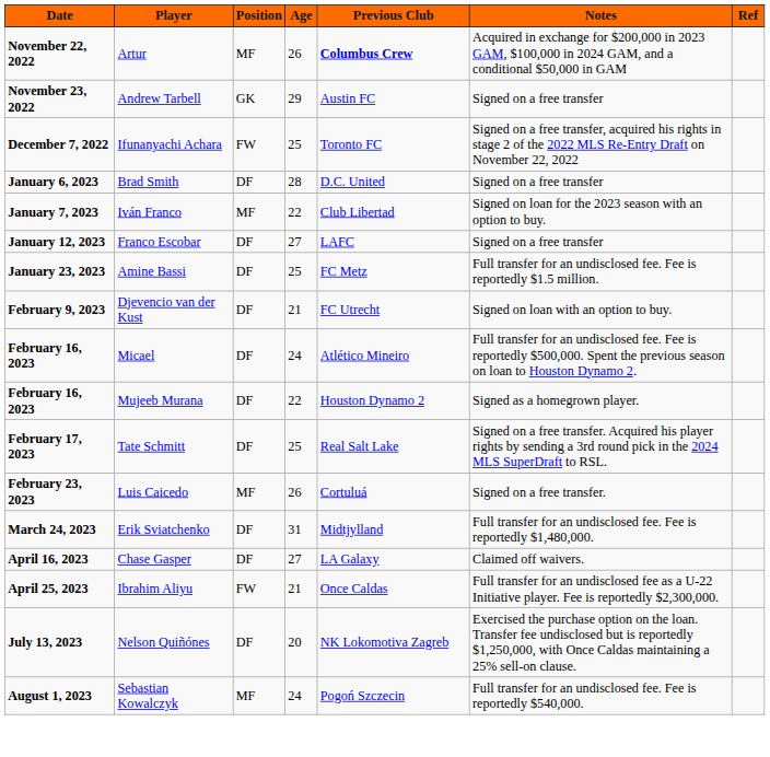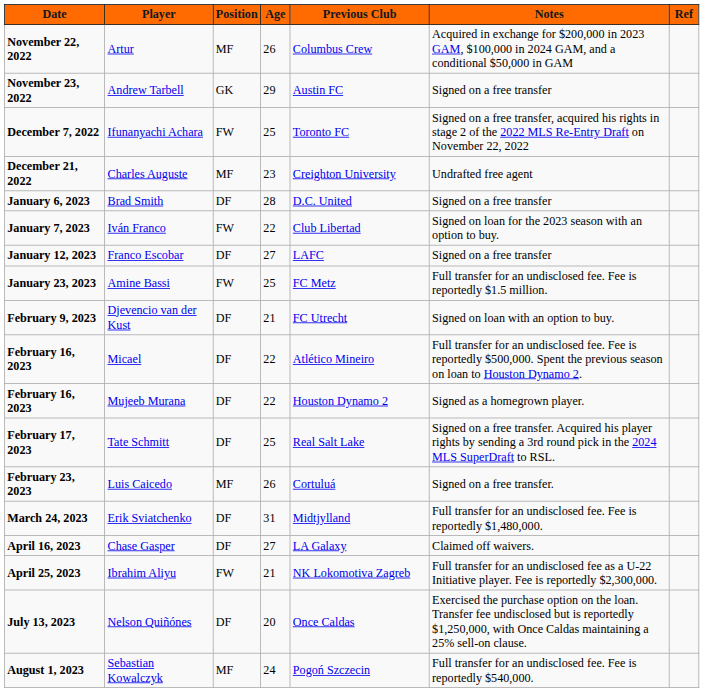Artur | Previous Club: bold -> normal
+ row: December 21, 2022 | Charles Auguste | MF | 23 | Creighton University | Undrafted free agent
Iván Franco | Position: MF -> FW
Amine Bassi | Position: DF -> FW
Micael | Age: 24 -> 22
Ibrahim Aliyu | Previous Club: Once Caldas -> NK Lokomotiva Zagreb
Nelson Quiñónes | Previous Club: NK Lokomotiva Zagreb -> Once Caldas
